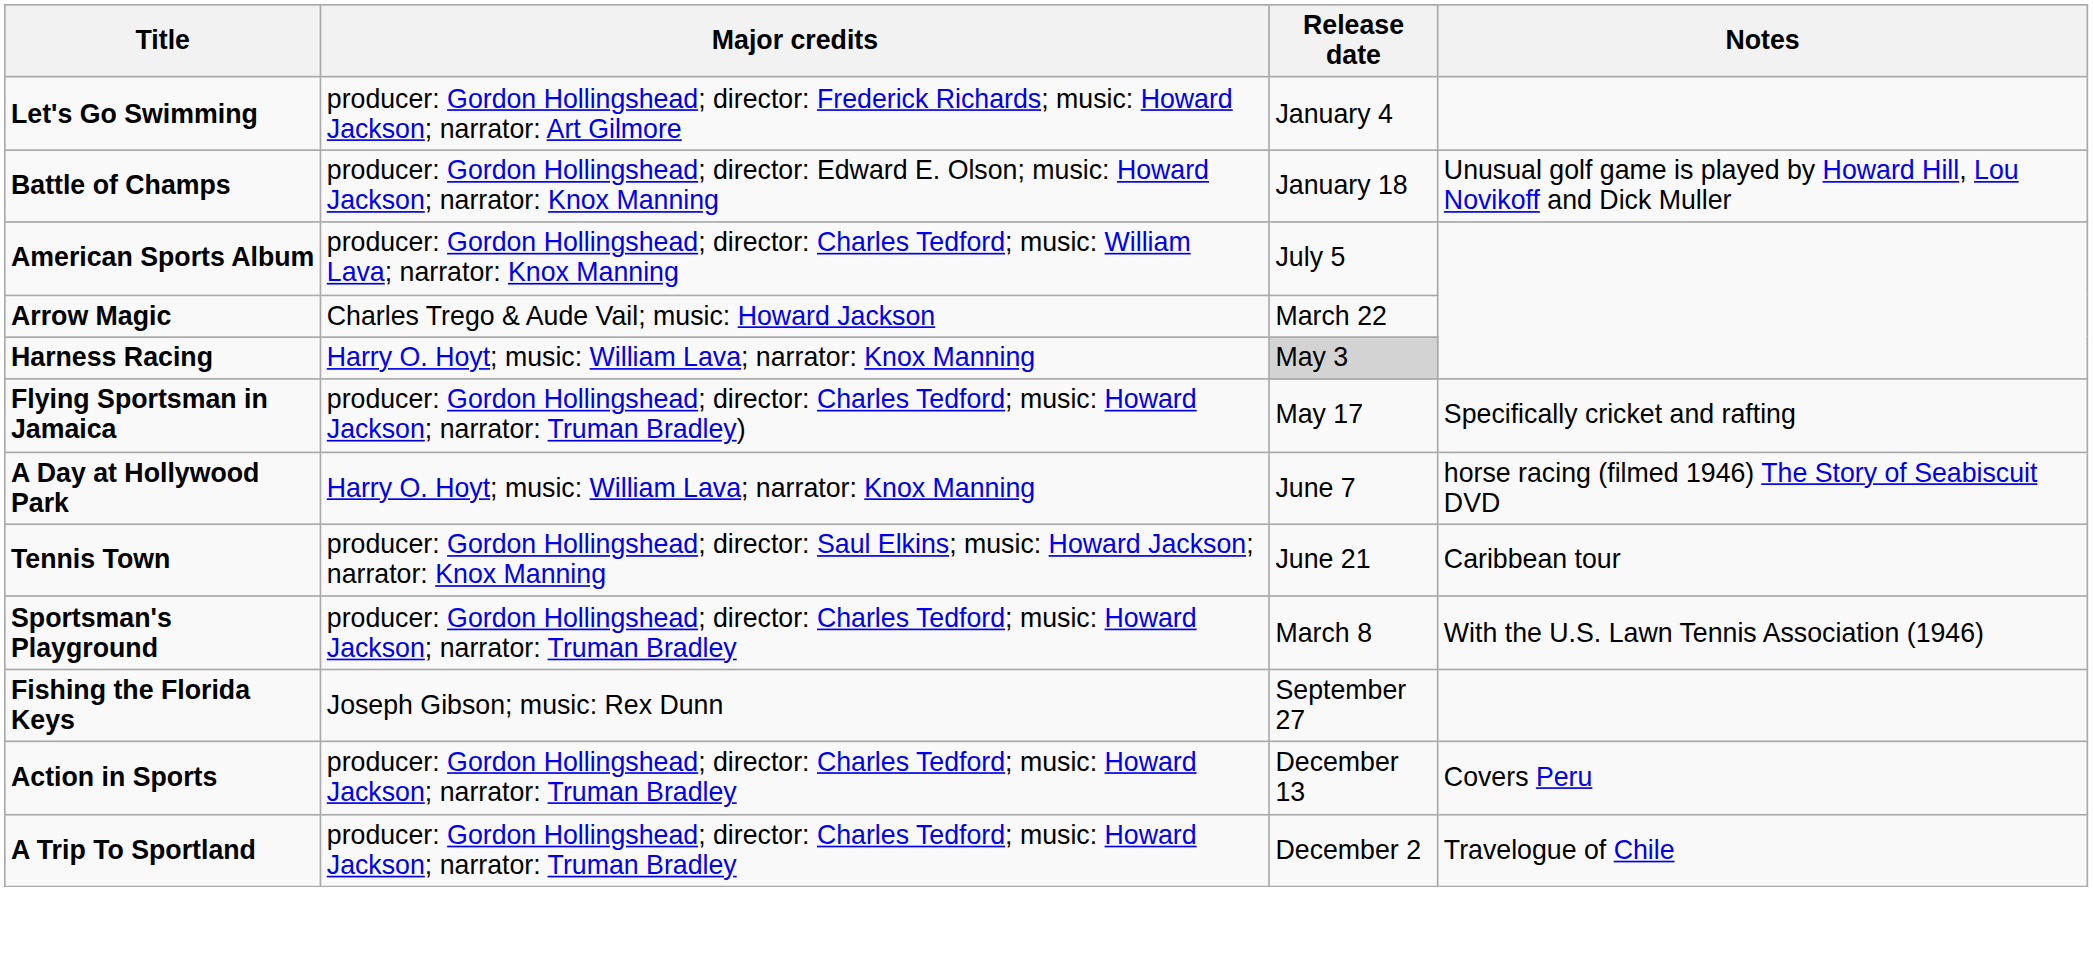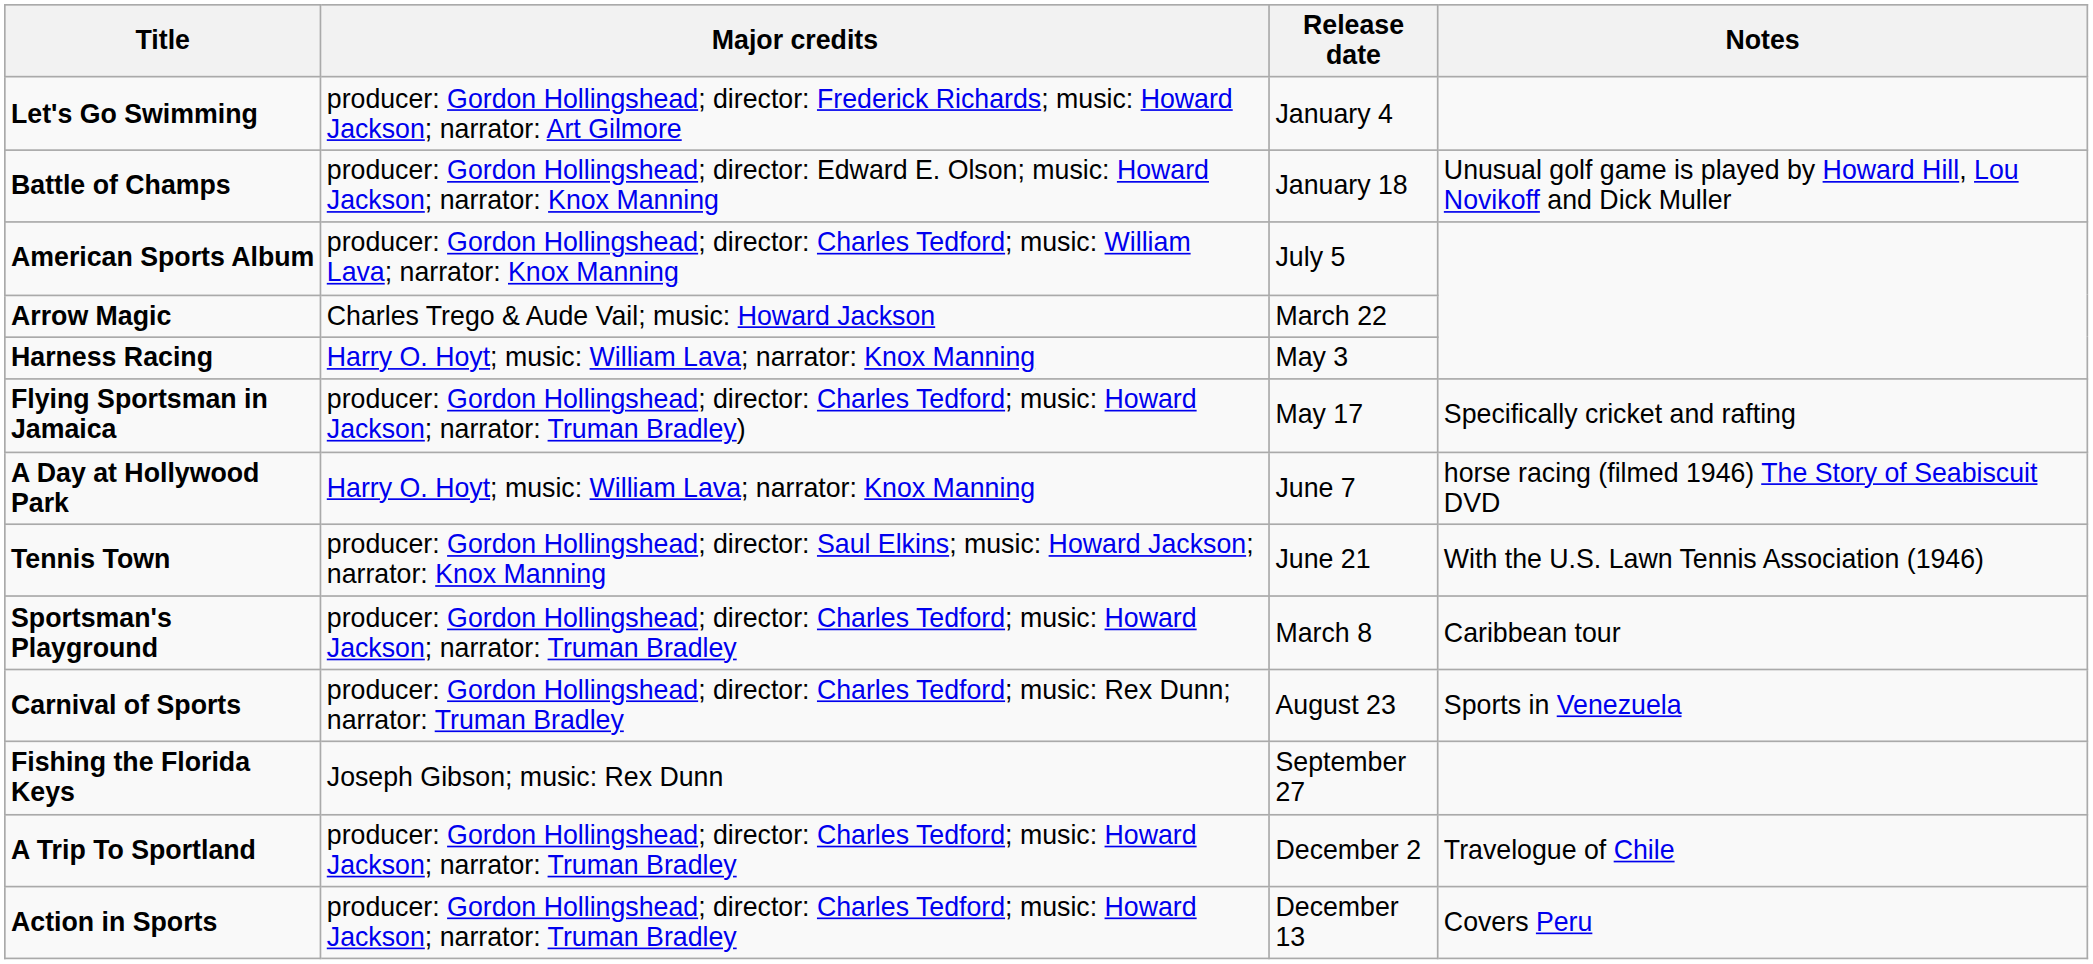Harness Racing | Release date: lightgrey background -> no background
Tennis Town | Notes: Caribbean tour -> With the U.S. Lawn Tennis Association (1946)
Sportsman's Playground | Notes: With the U.S. Lawn Tennis Association (1946) -> Caribbean tour
+ row: Carnival of Sports | producer: Gordon Hollingshead; director: Charles Tedford; music: Rex Dunn; narrator: Truman Bradley | August 23 | Sports in Venezuela
rows swapped: A Trip To Sportland <-> Action in Sports
